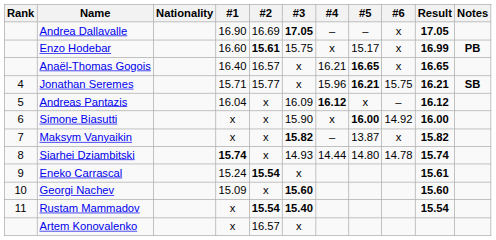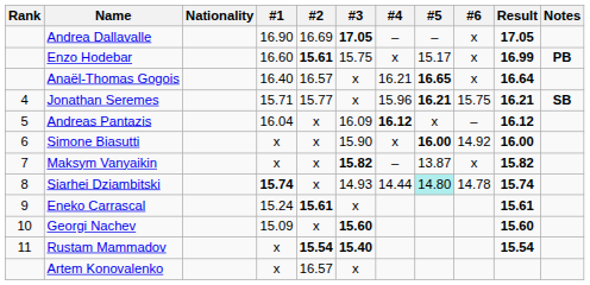Anaël-Thomas Gogois | Result: 16.65 -> 16.64
Siarhei Dziambitski | #5: no background -> paleturquoise background
Eneko Carrascal | #2: 15.54 -> 15.61
